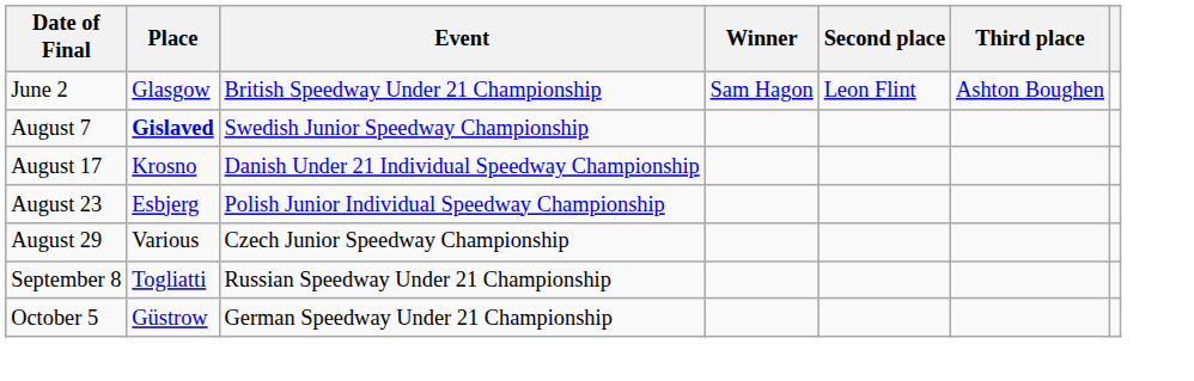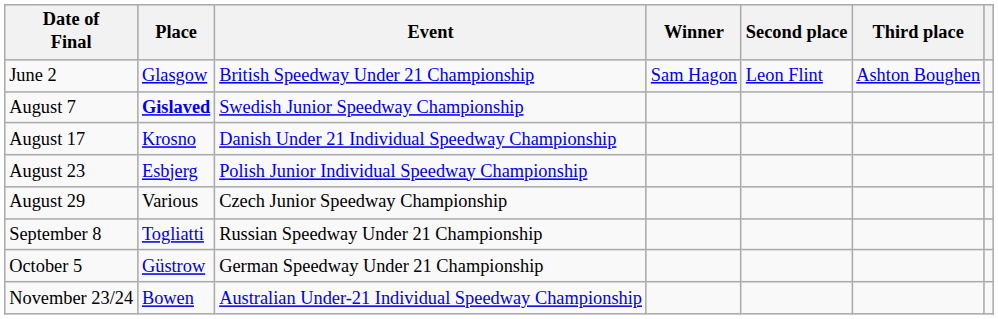+ row: November 23/24 | Bowen | Australian Under-21 Individual Speedway Championship
